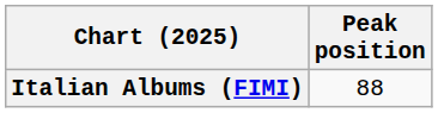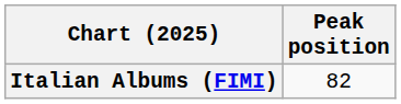Italian Albums (FIMI) | Peak position: 88 -> 82
